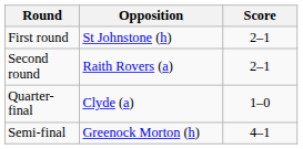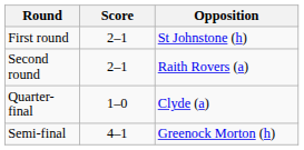columns swapped: Opposition <-> Score
